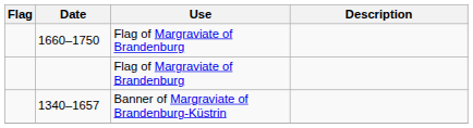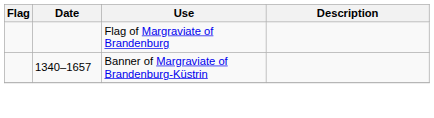- row: 1660–1750 | Flag of Margraviate of Brandenburg
